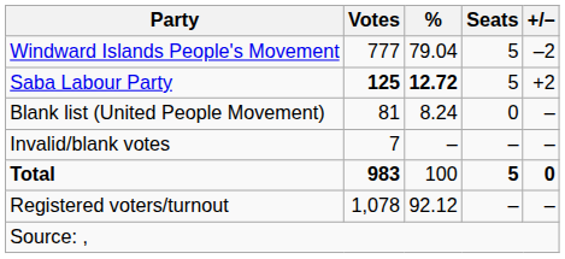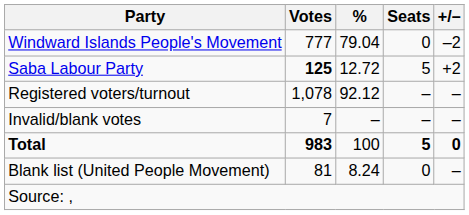Windward Islands People's Movement | Seats: 5 -> 0
Saba Labour Party | %: bold -> normal
rows swapped: Blank list (United People Movement) <-> Registered voters/turnout
